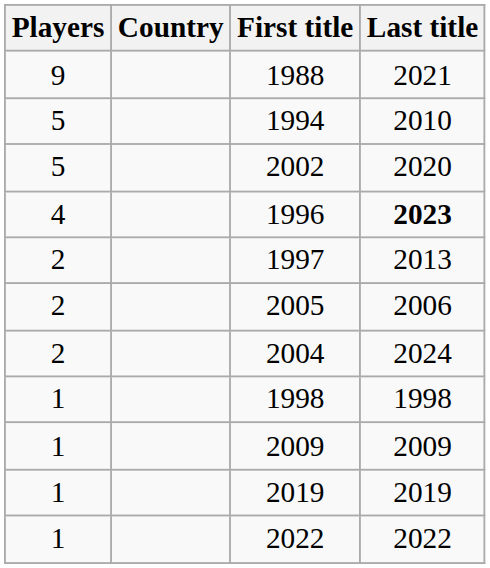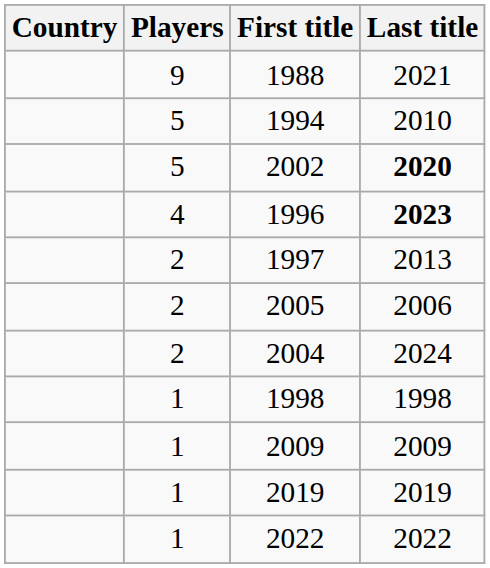columns swapped: Country <-> Players
2002 | Last title: normal -> bold
